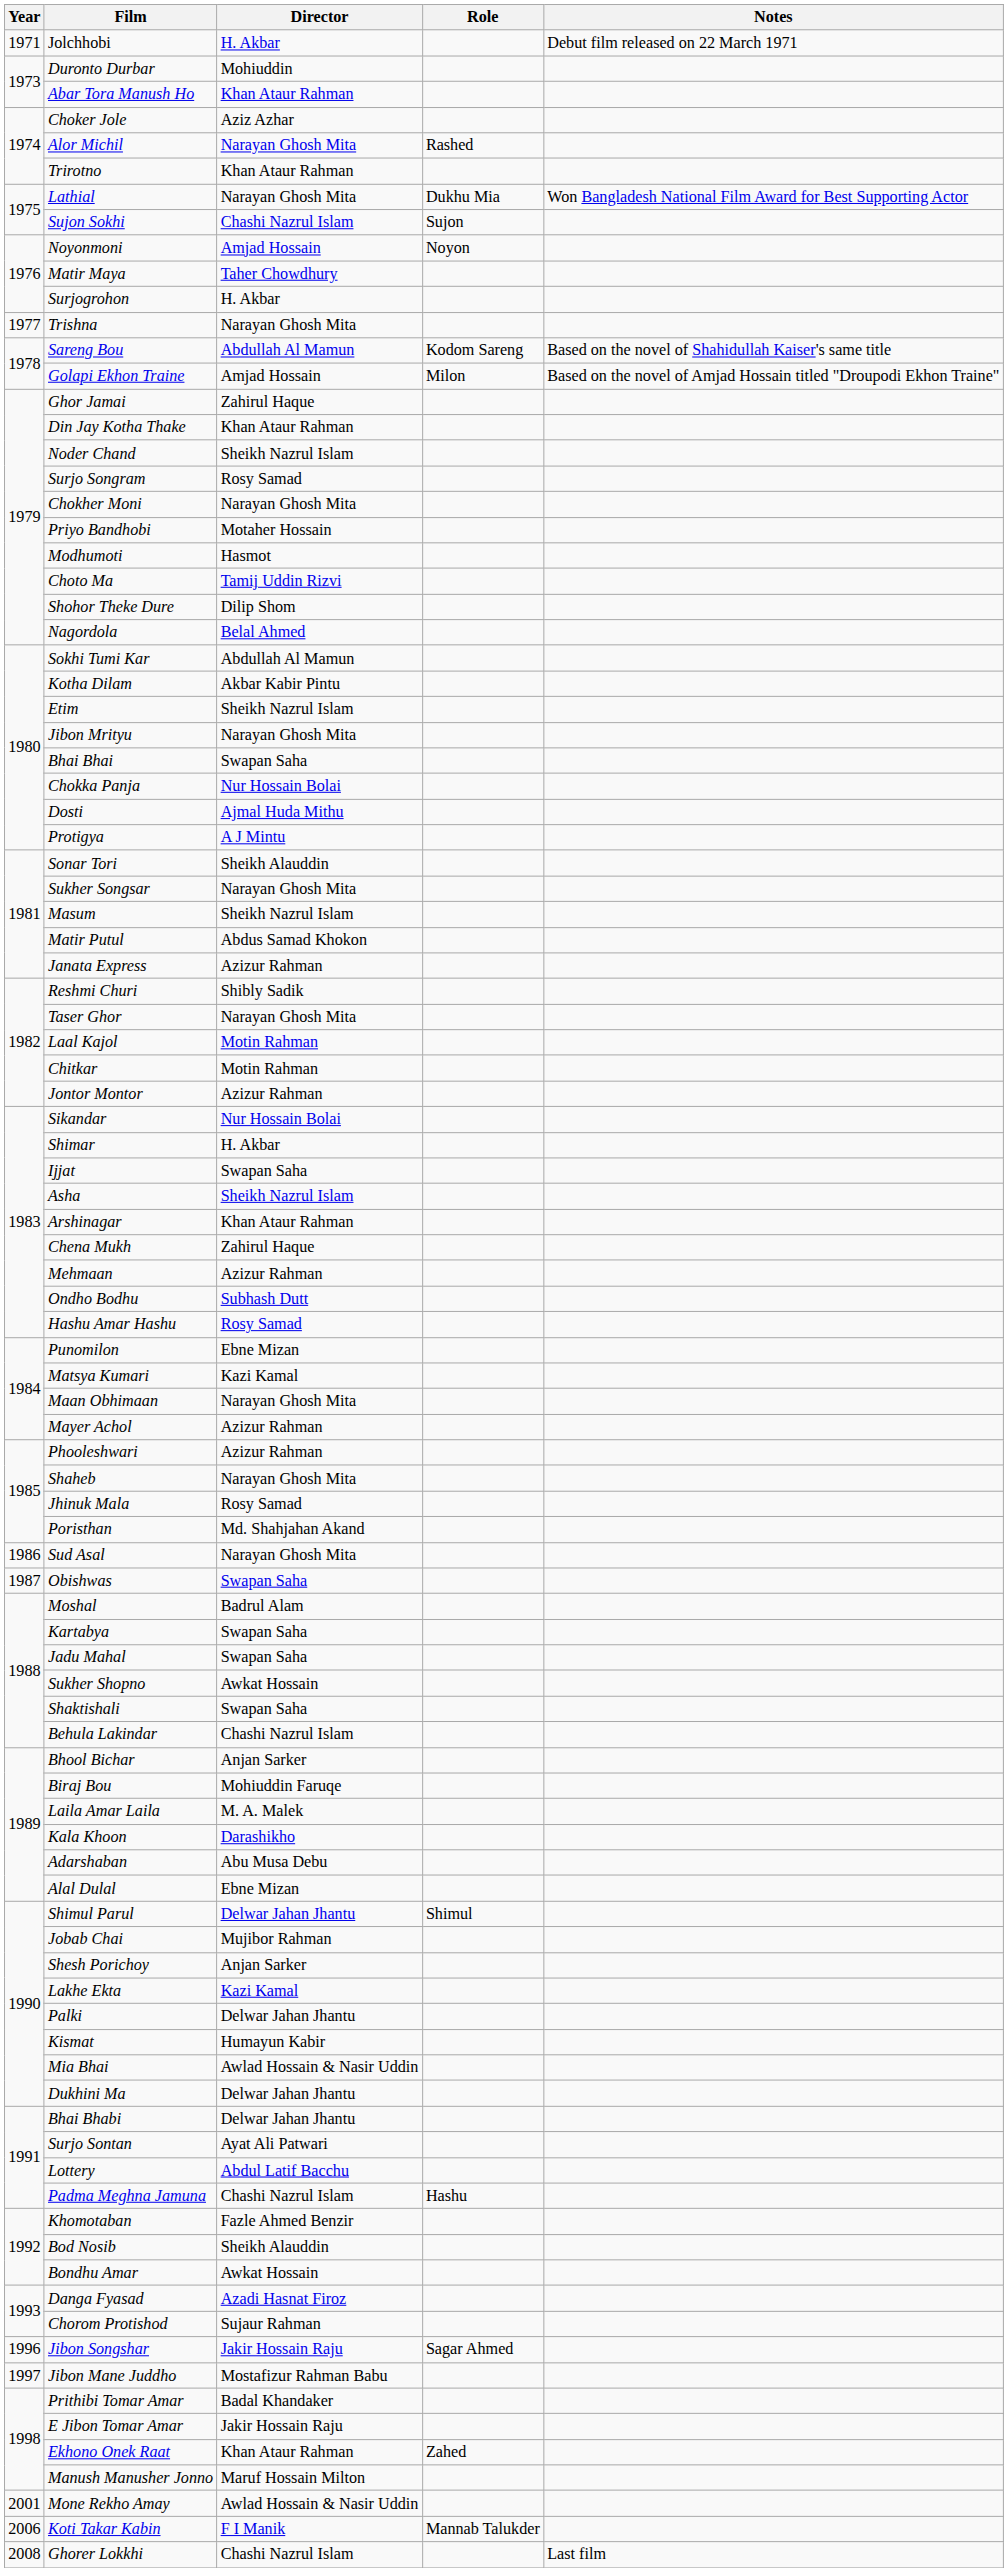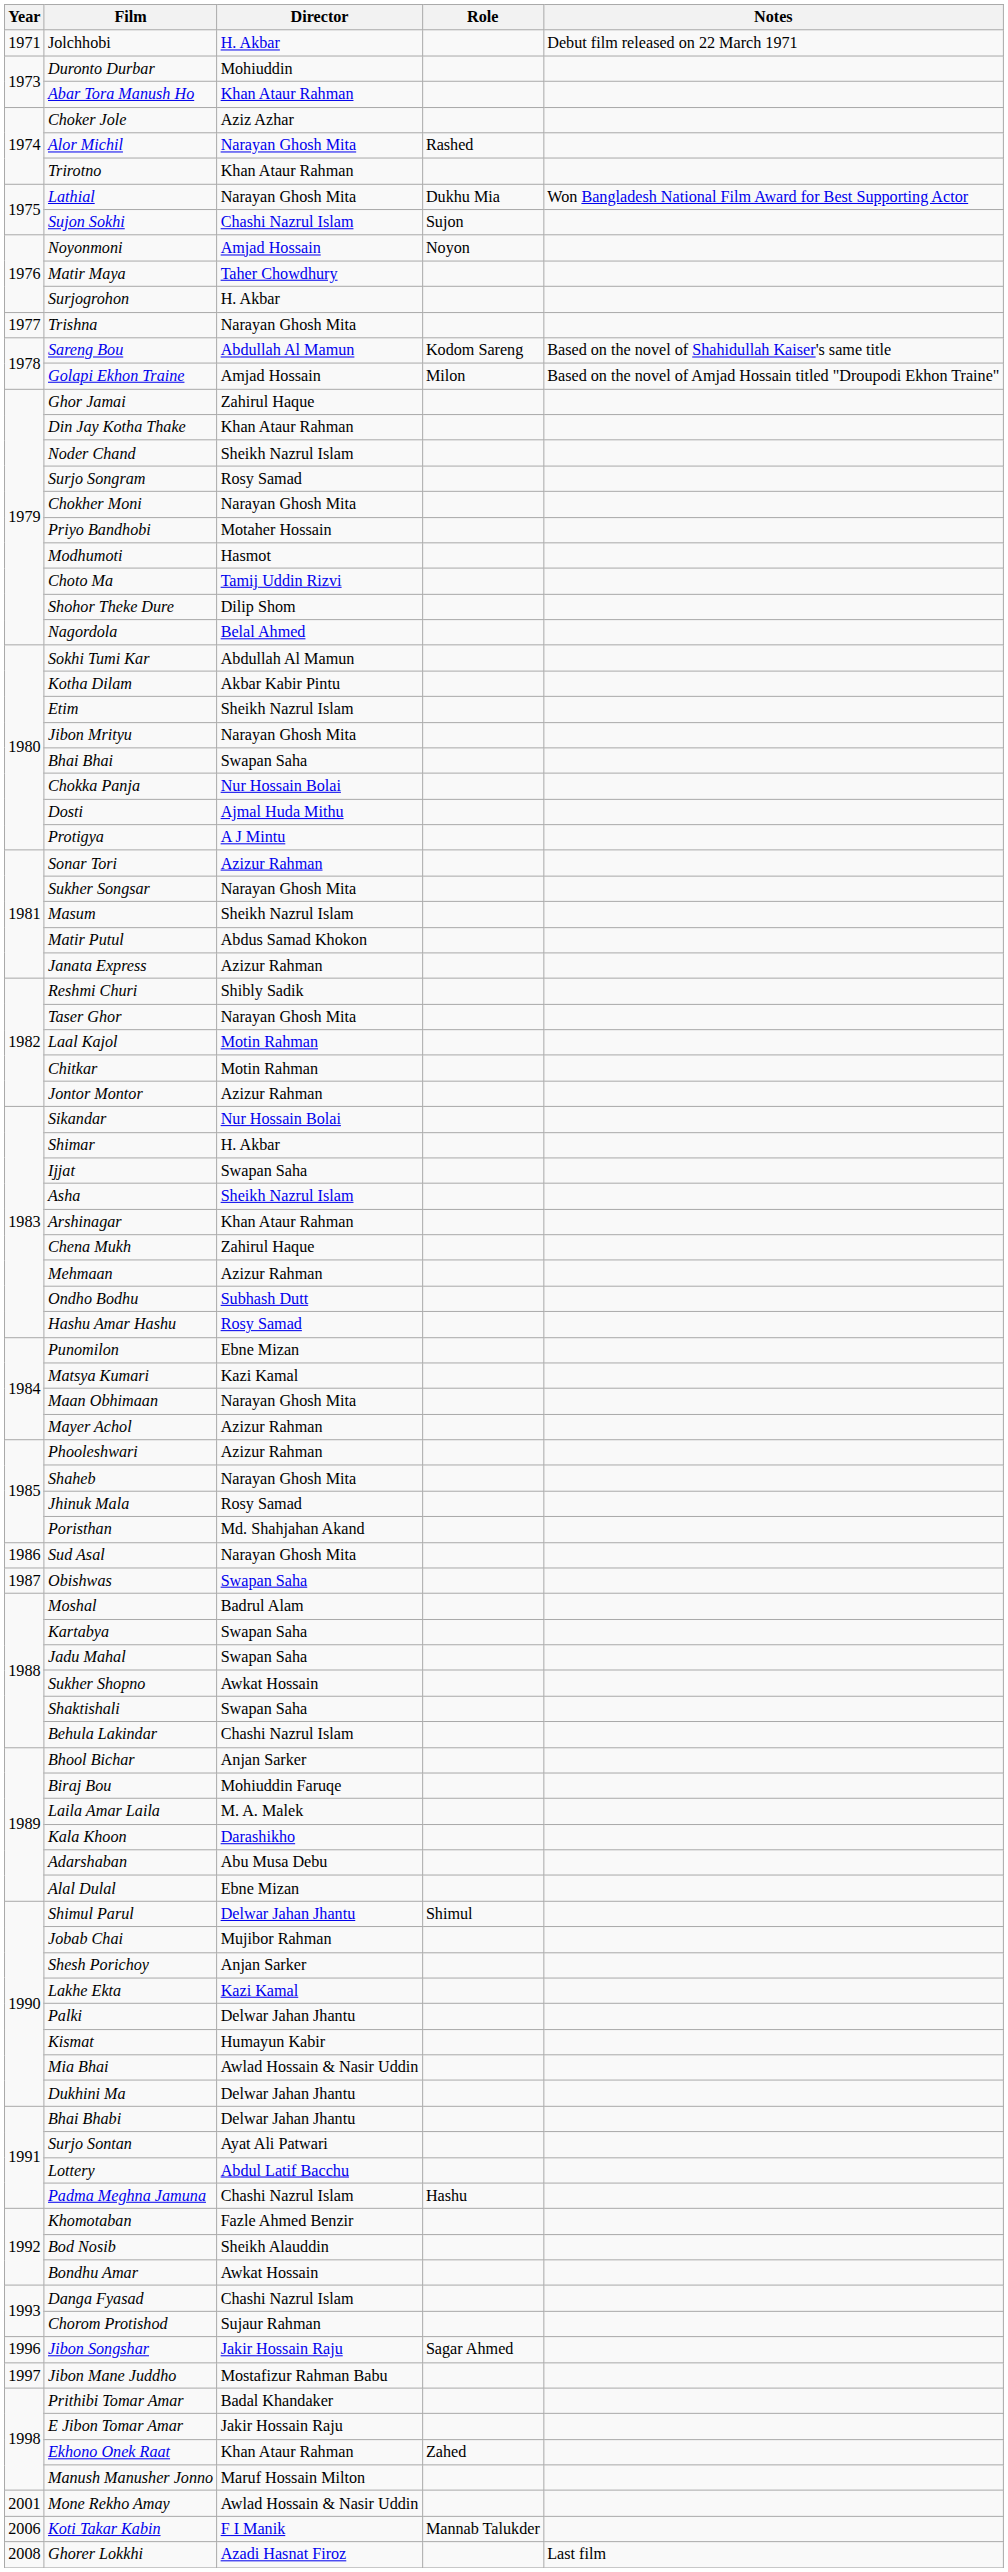Sonar Tori | Director: Sheikh Alauddin -> Azizur Rahman
Danga Fyasad | Director: Azadi Hasnat Firoz -> Chashi Nazrul Islam
Ghorer Lokkhi | Director: Chashi Nazrul Islam -> Azadi Hasnat Firoz
